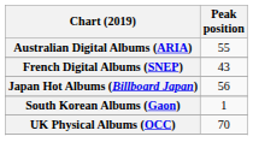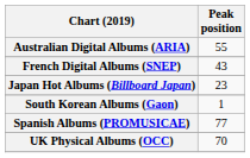Japan Hot Albums (Billboard Japan) | Peak position: 56 -> 23
+ row: Spanish Albums (PROMUSICAE) | 77
